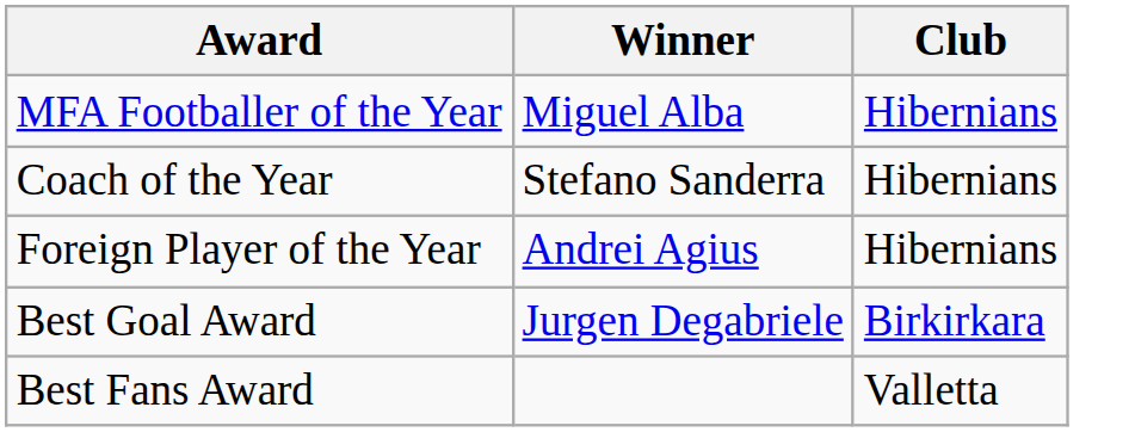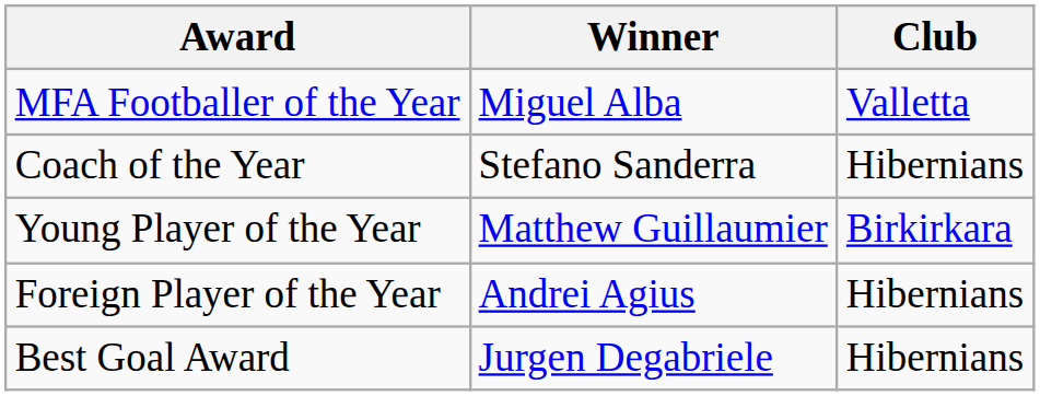MFA Footballer of the Year | Club: Hibernians -> Valletta
+ row: Young Player of the Year | Matthew Guillaumier | Birkirkara
Best Goal Award | Club: Birkirkara -> Hibernians
- row: Best Fans Award | Valletta
